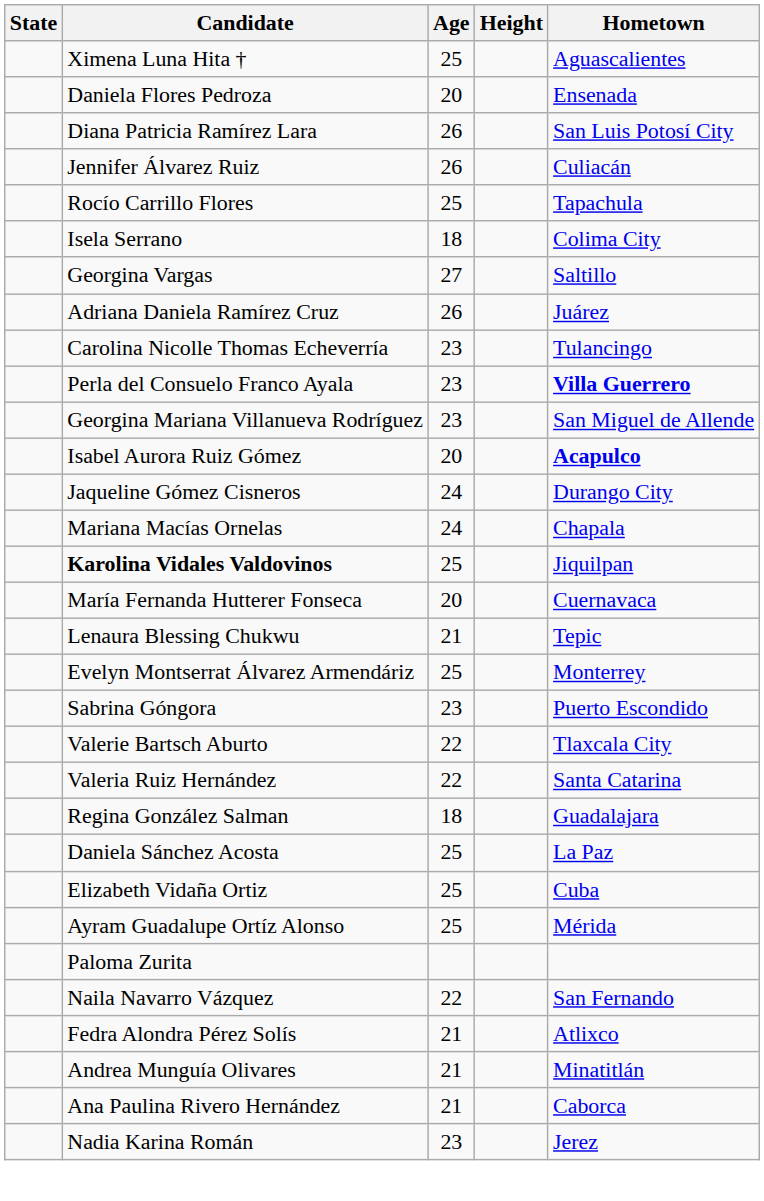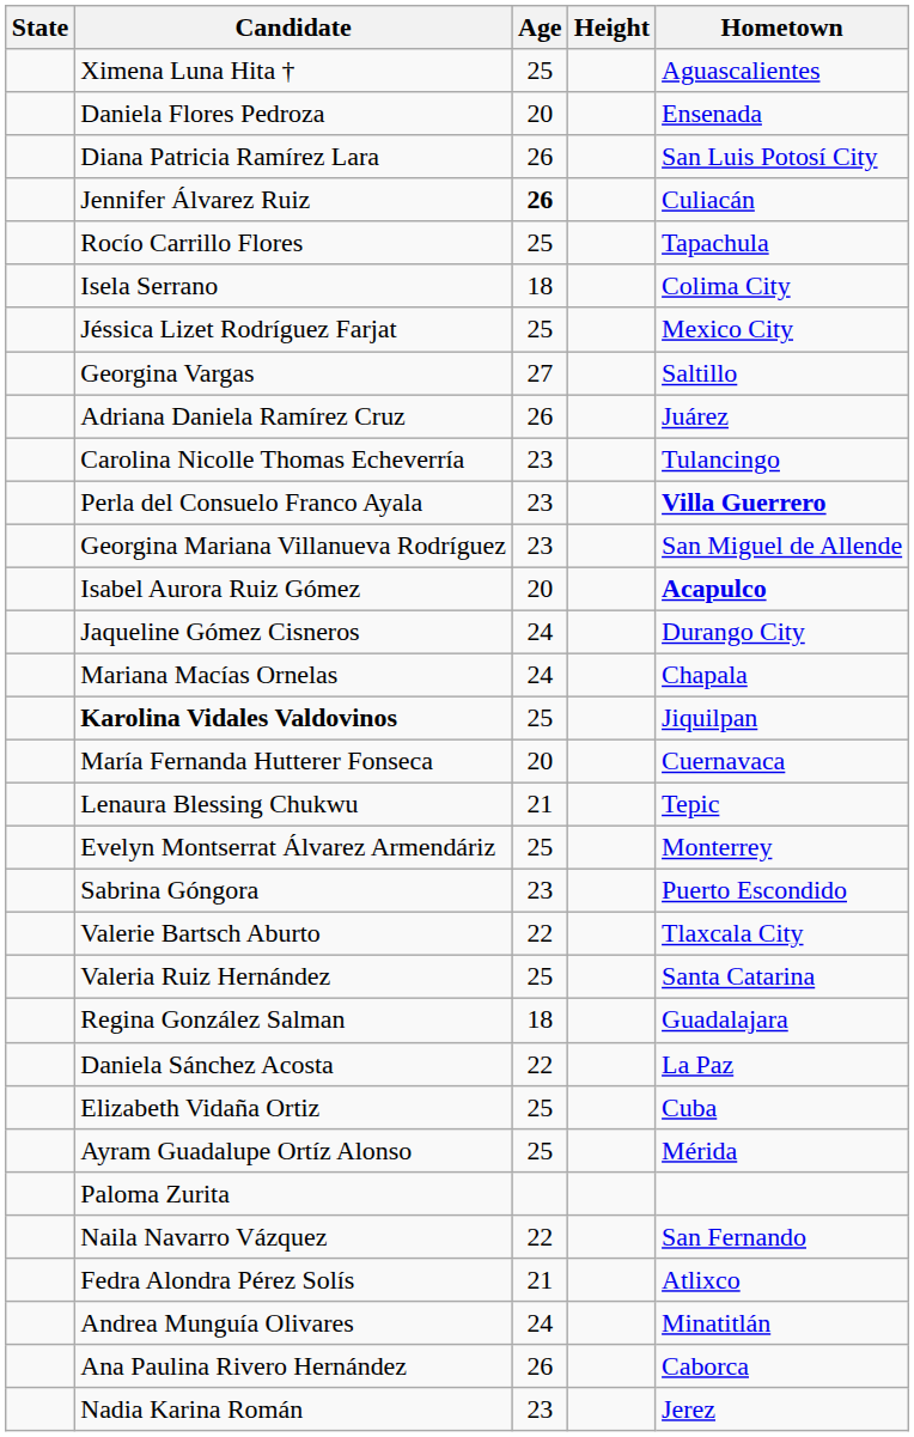Jennifer Álvarez Ruiz | Age: normal -> bold
+ row: Jéssica Lizet Rodríguez Farjat | 25 | Mexico City
Valeria Ruiz Hernández | Age: 22 -> 25
Daniela Sánchez Acosta | Age: 25 -> 22
Andrea Munguía Olivares | Age: 21 -> 24
Ana Paulina Rivero Hernández | Age: 21 -> 26
